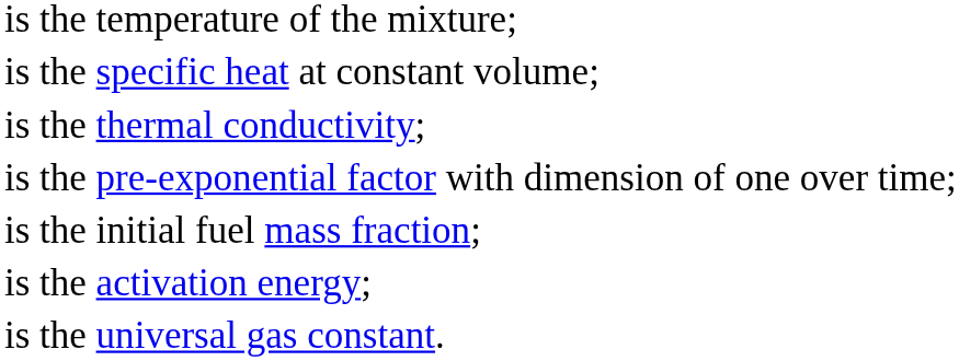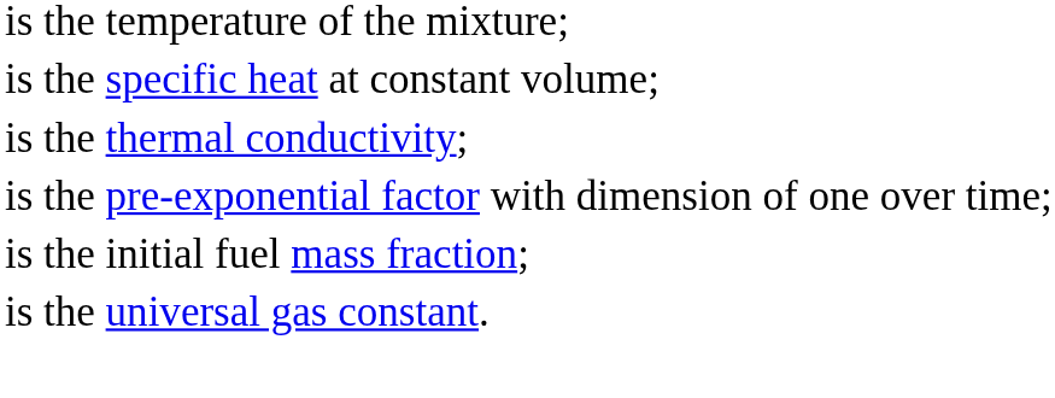- row: is the activation energy;
